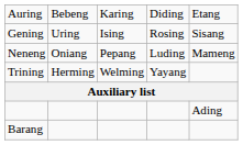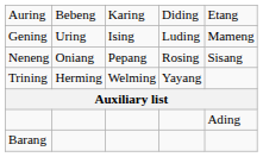Gening | column 4: Rosing -> Luding
Gening | column 5: Sisang -> Mameng
Neneng | column 4: Luding -> Rosing
Neneng | column 5: Mameng -> Sisang
